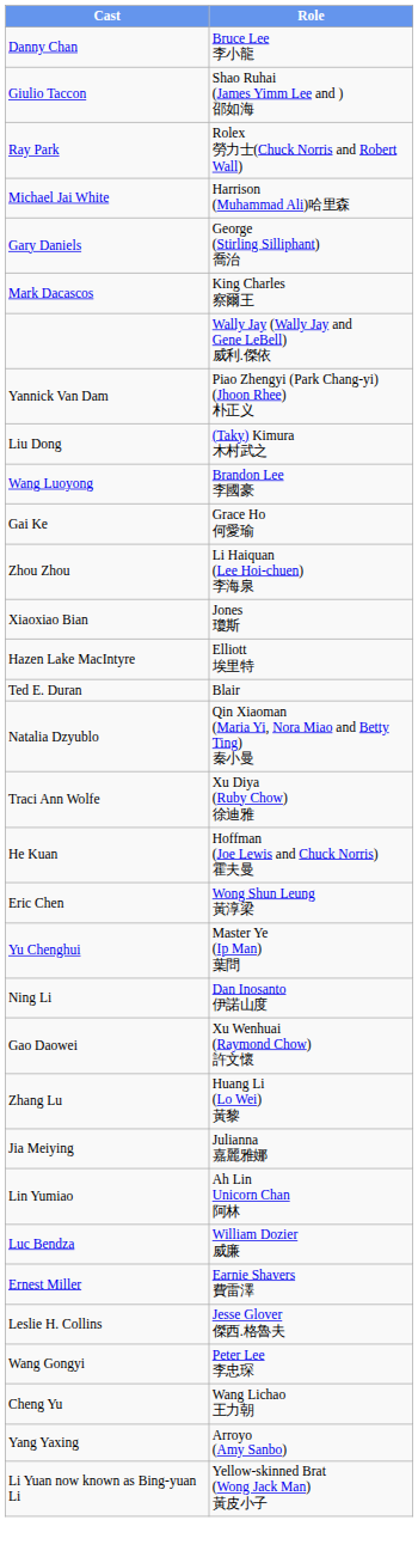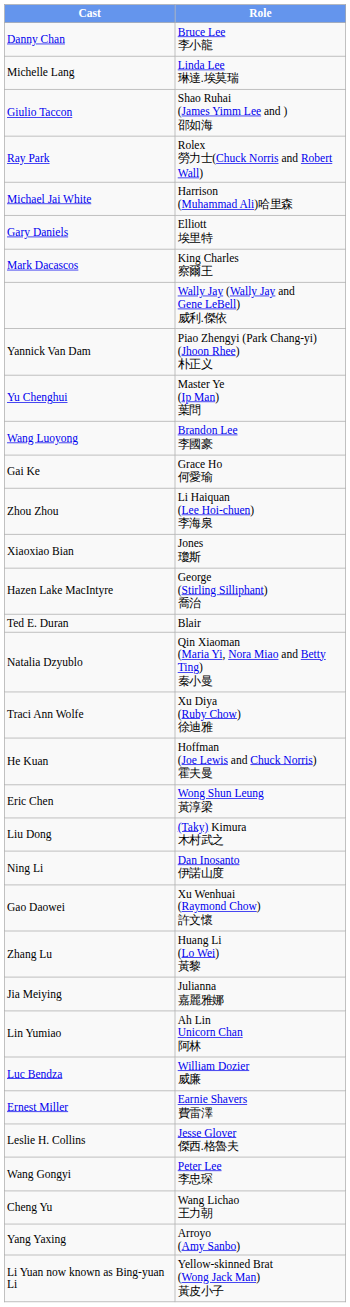+ row: Michelle Lang | Linda Lee 琳達.埃莫瑞
Gary Daniels | Role: George (Stirling Silliphant) 喬治 -> Elliott 埃里特
rows swapped: Yu Chenghui <-> Liu Dong
Hazen Lake MacIntyre | Role: Elliott 埃里特 -> George (Stirling Silliphant) 喬治
